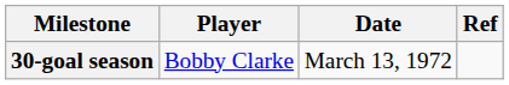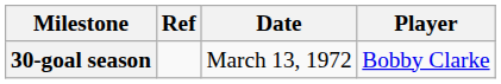columns swapped: Player <-> Ref
